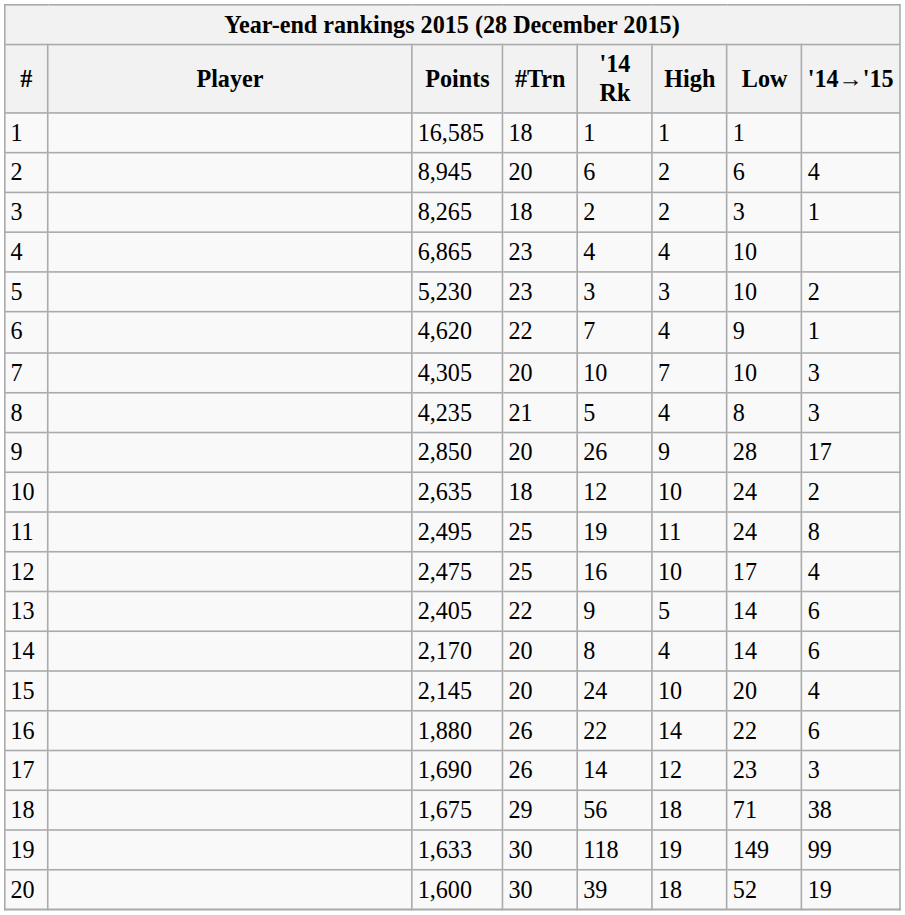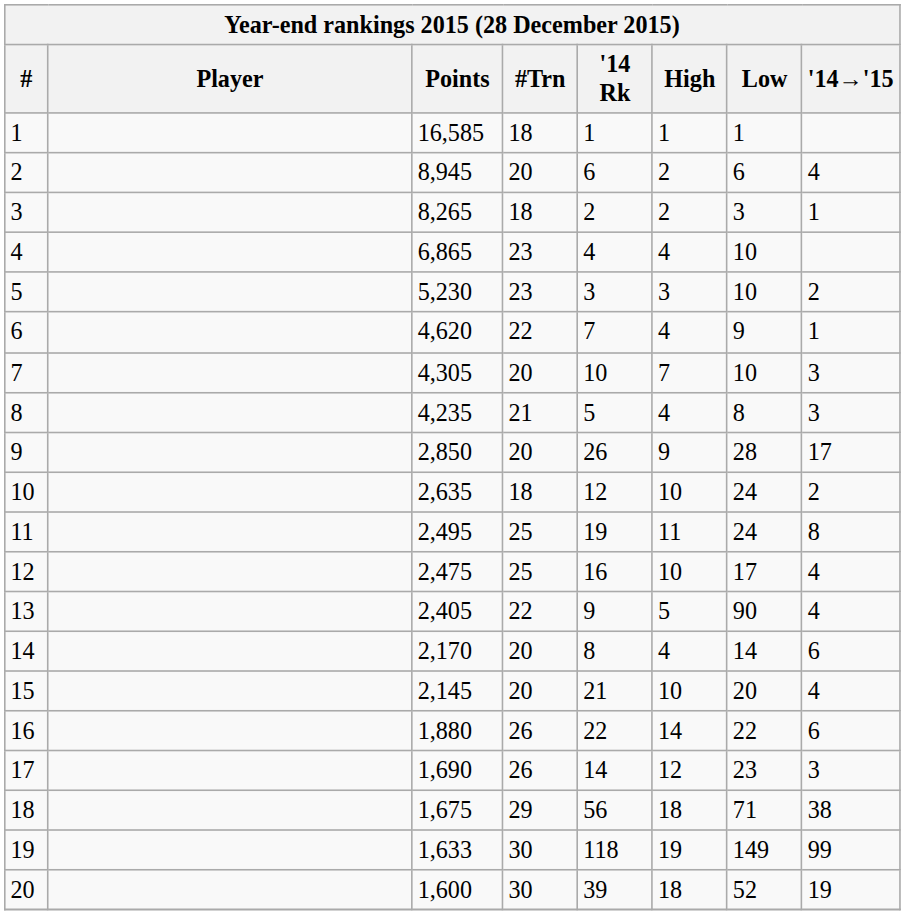13 | Low: 14 -> 90
13 | '14→'15: 6 -> 4
15 | '14 Rk: 24 -> 21
